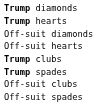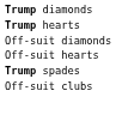- row: Trump clubs
- row: Off-suit spades
